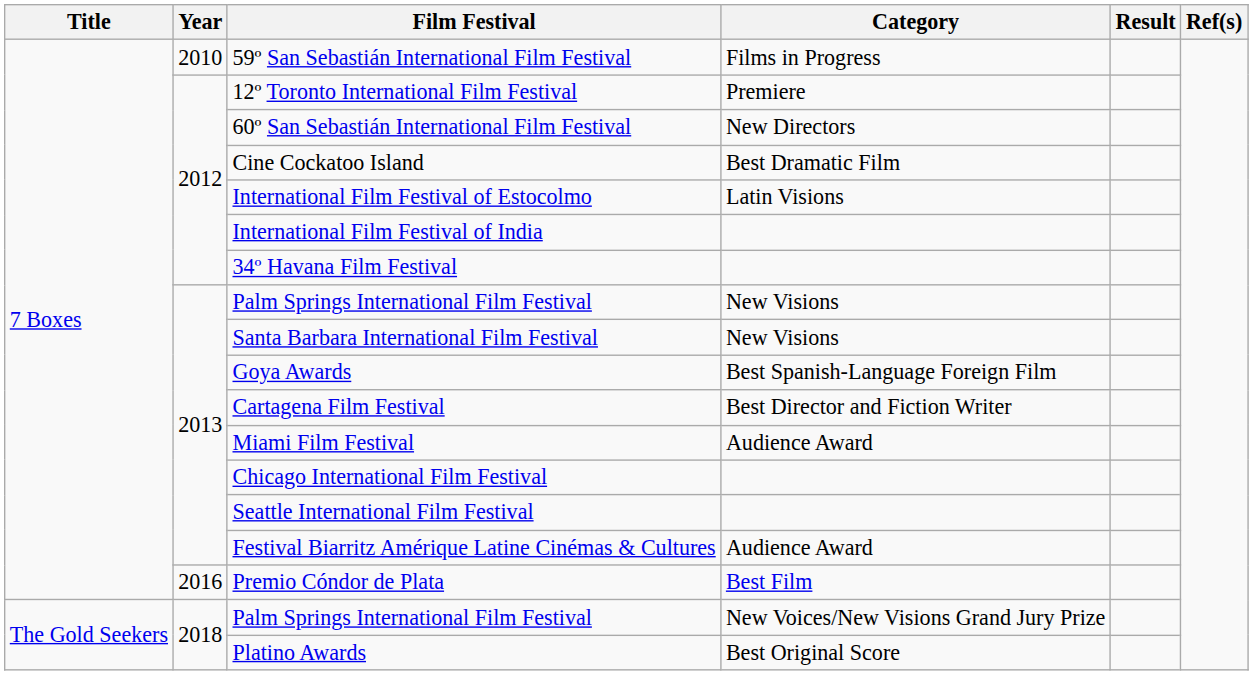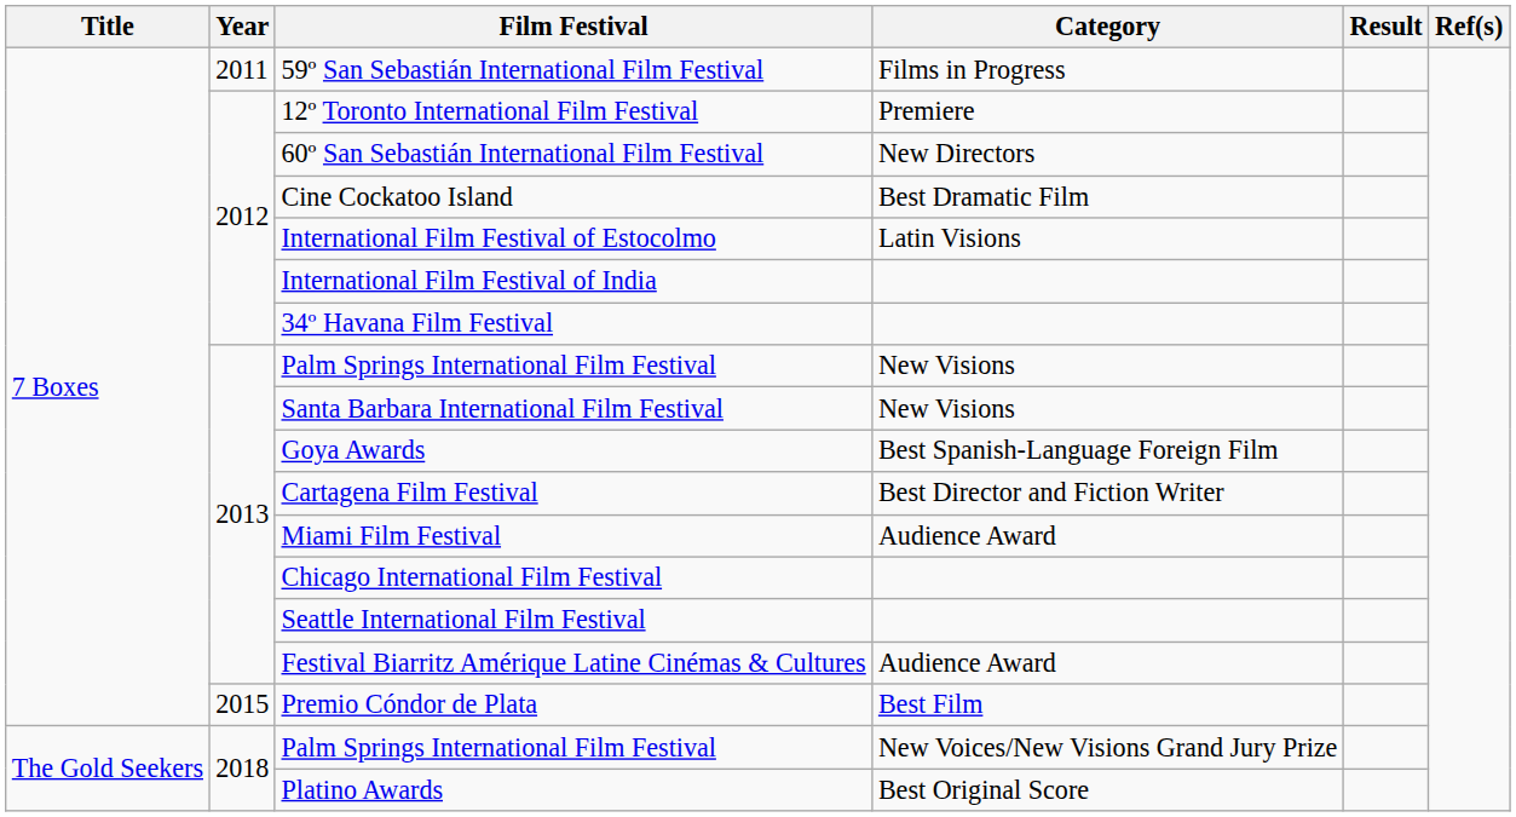59º San Sebastián International Film Festival | Year: 2010 -> 2011
Premio Cóndor de Plata | Year: 2016 -> 2015
